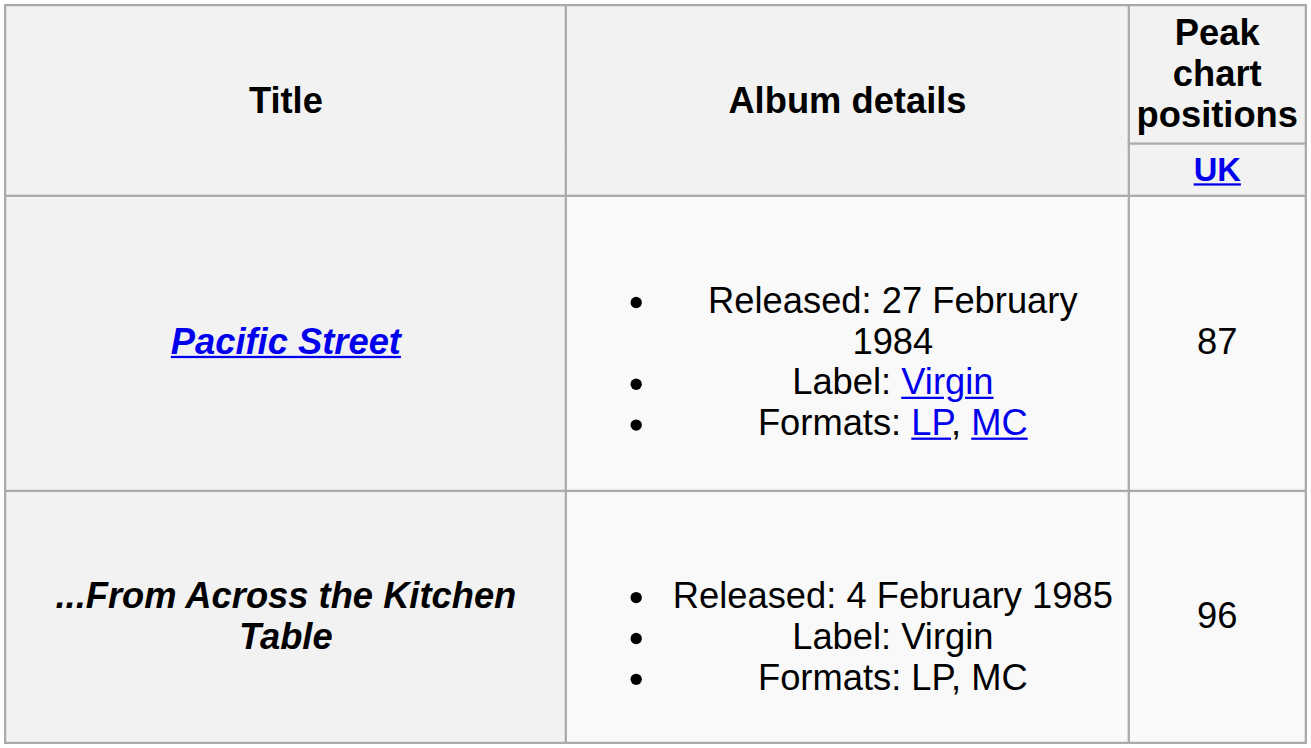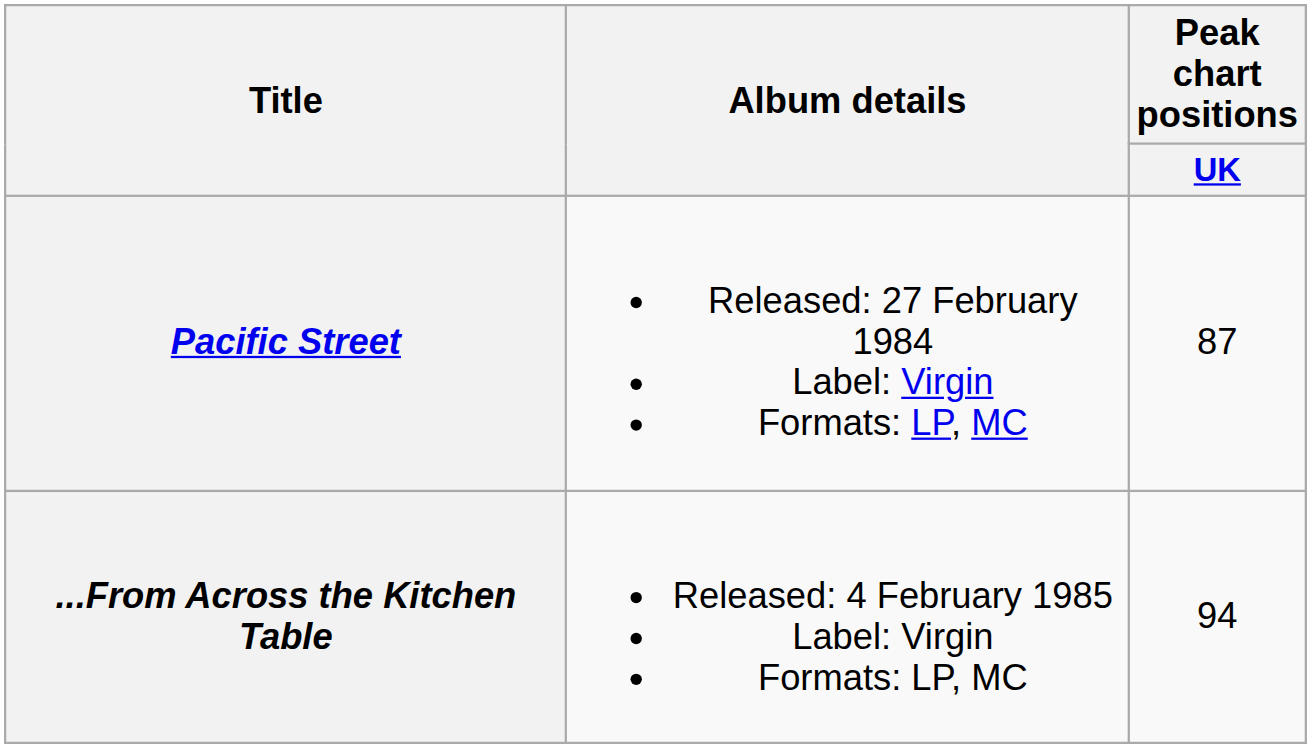...From Across the Kitchen Table | Peak chart positions / UK: 96 -> 94
